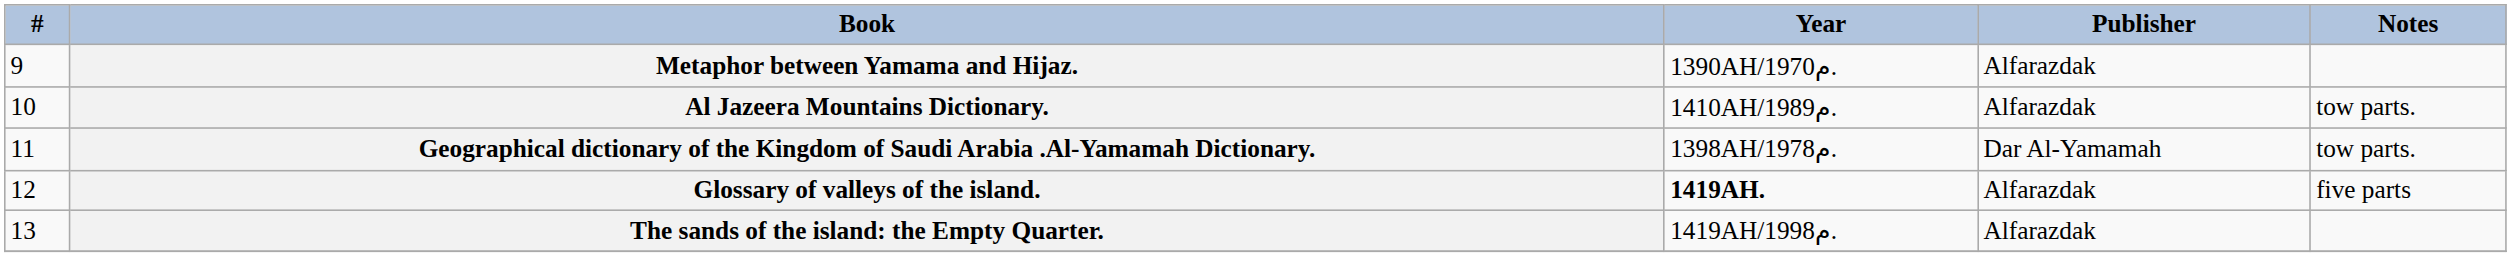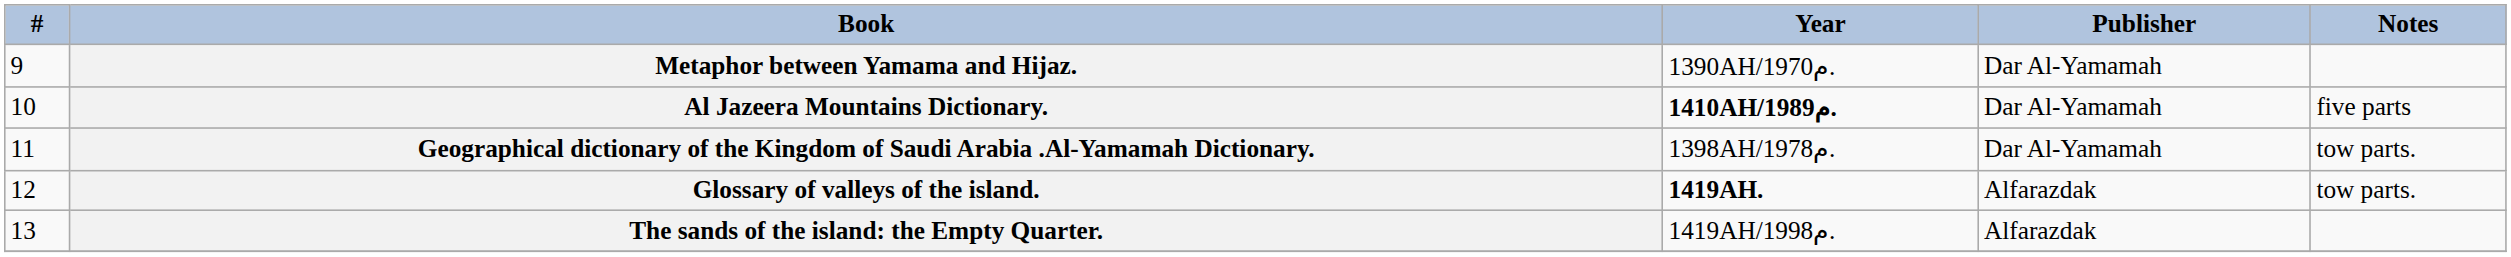Metaphor between Yamama and Hijaz. | Publisher: Alfarazdak -> Dar Al-Yamamah
Al Jazeera Mountains Dictionary. | Year: normal -> bold
Al Jazeera Mountains Dictionary. | Publisher: Alfarazdak -> Dar Al-Yamamah
Al Jazeera Mountains Dictionary. | Notes: tow parts. -> five parts
Glossary of valleys of the island. | Notes: five parts -> tow parts.
